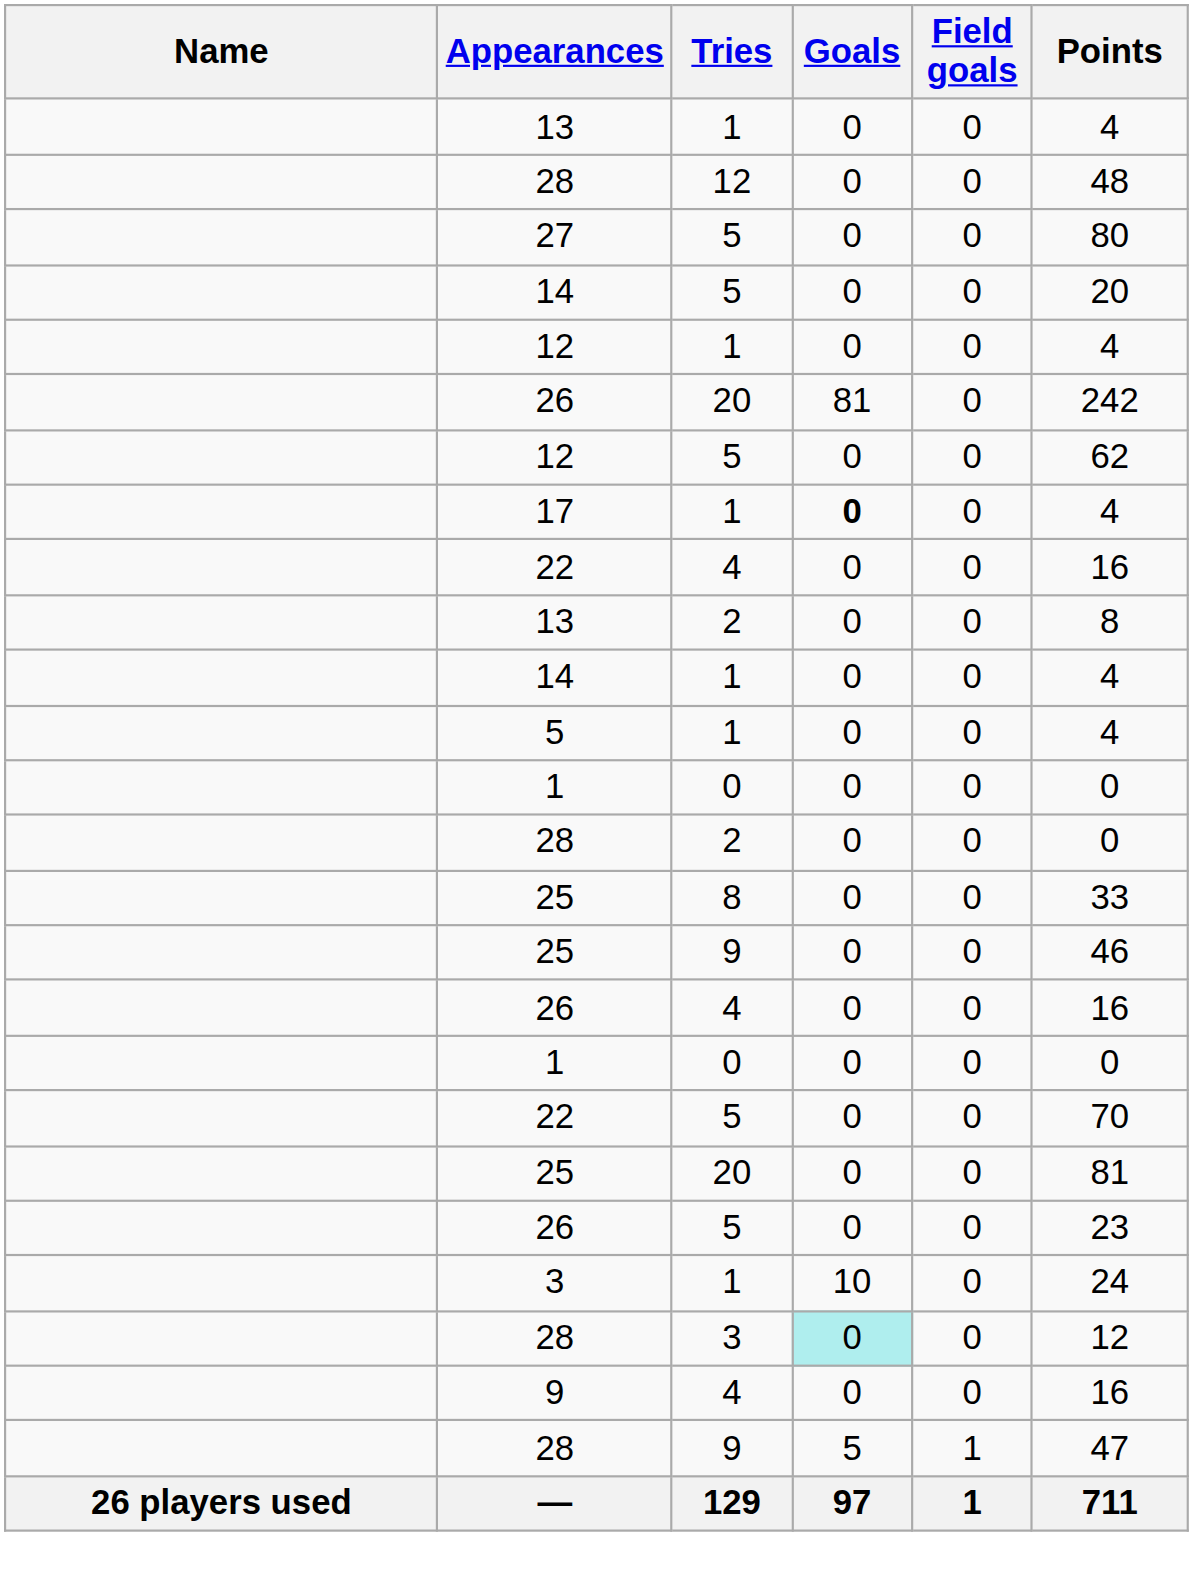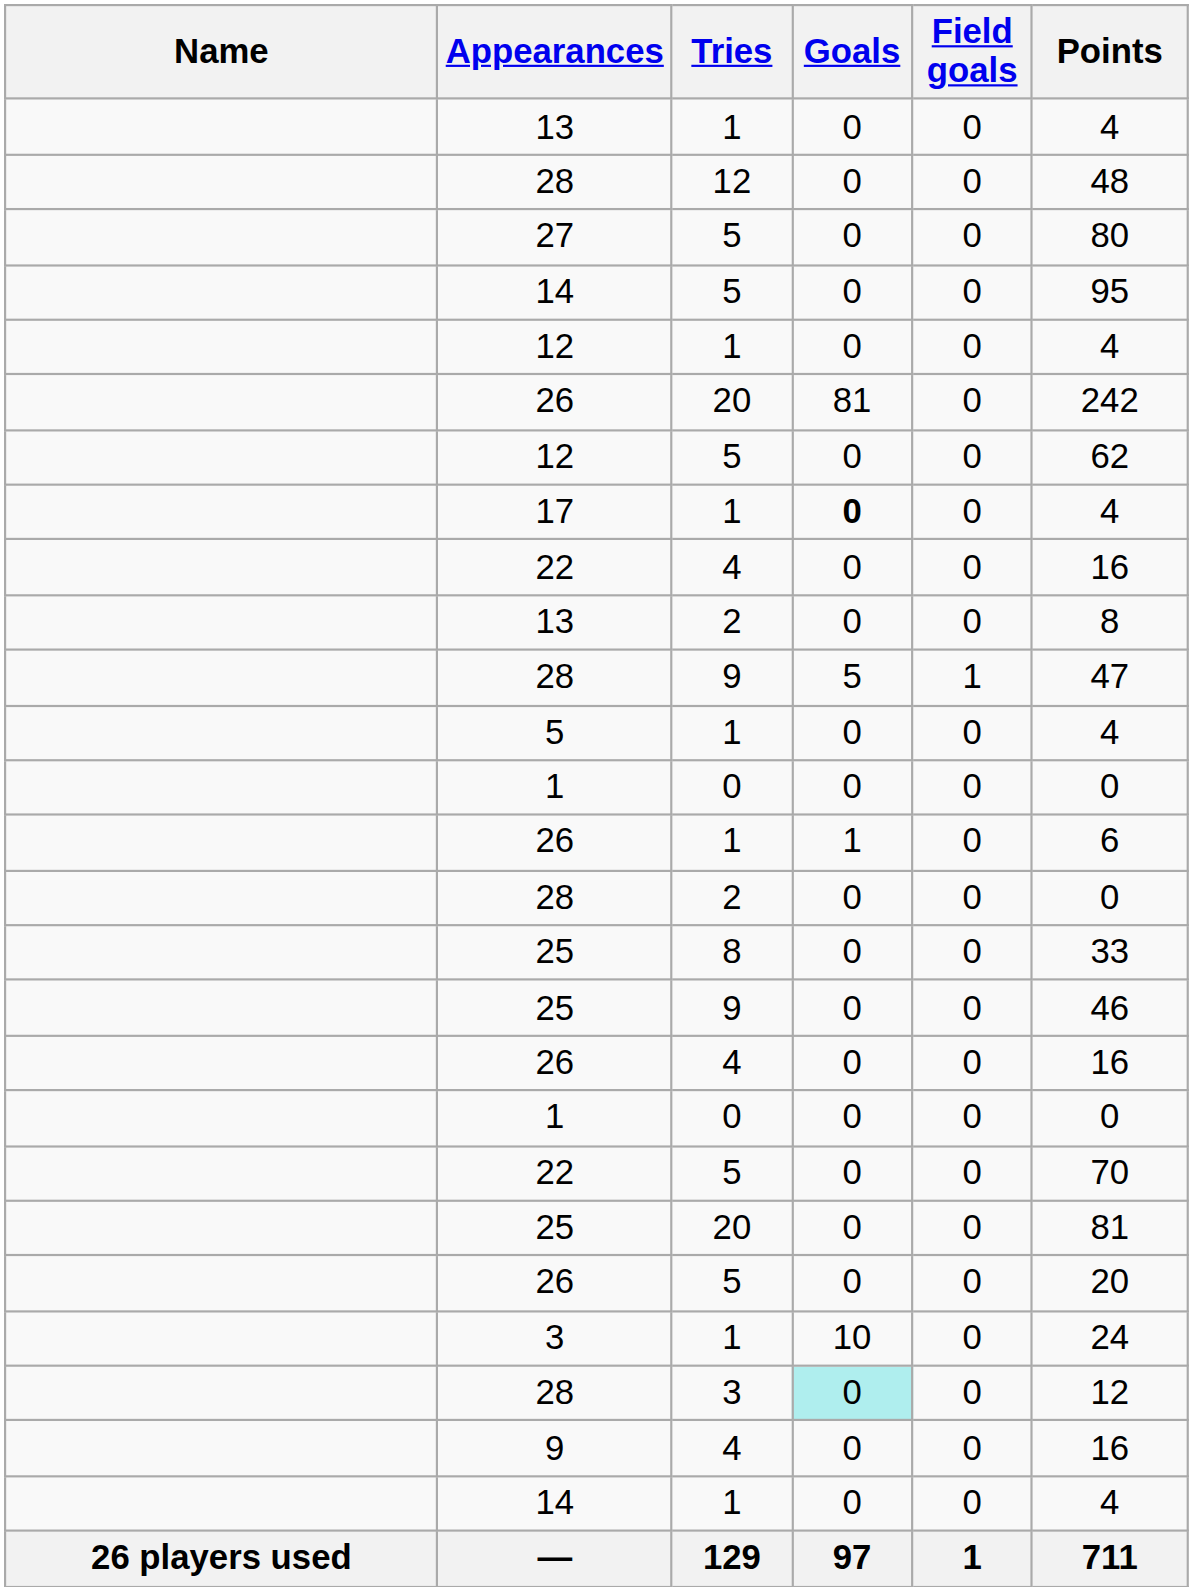14 / 5 | Points: 20 -> 95
rows swapped: 28 / 9 <-> 14 / 1
+ row: 26 | 1 | 1 | 0 | 6
26 / 5 | Points: 23 -> 20
